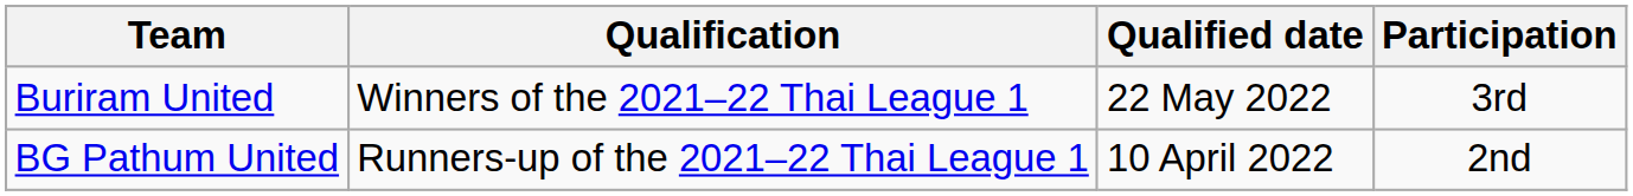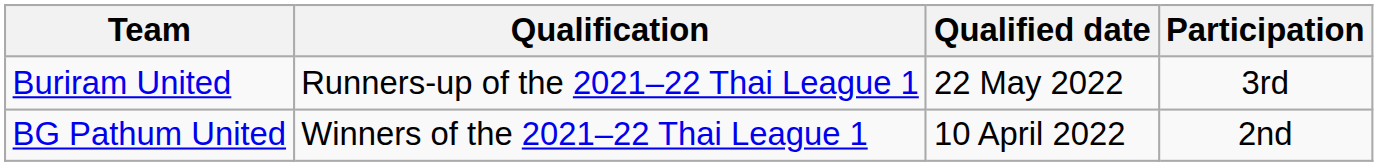Buriram United | Qualification: Winners of the 2021–22 Thai League 1 -> Runners-up of the 2021–22 Thai League 1
BG Pathum United | Qualification: Runners-up of the 2021–22 Thai League 1 -> Winners of the 2021–22 Thai League 1
